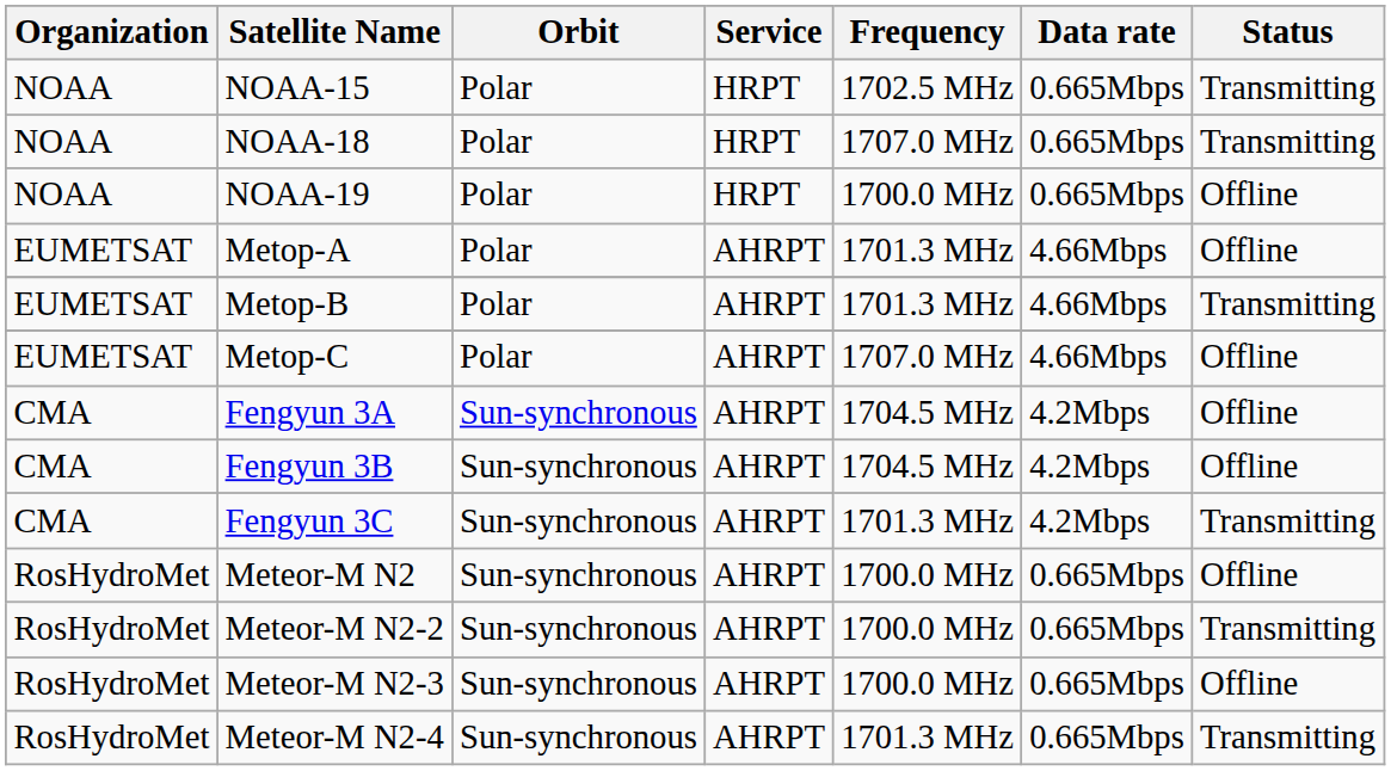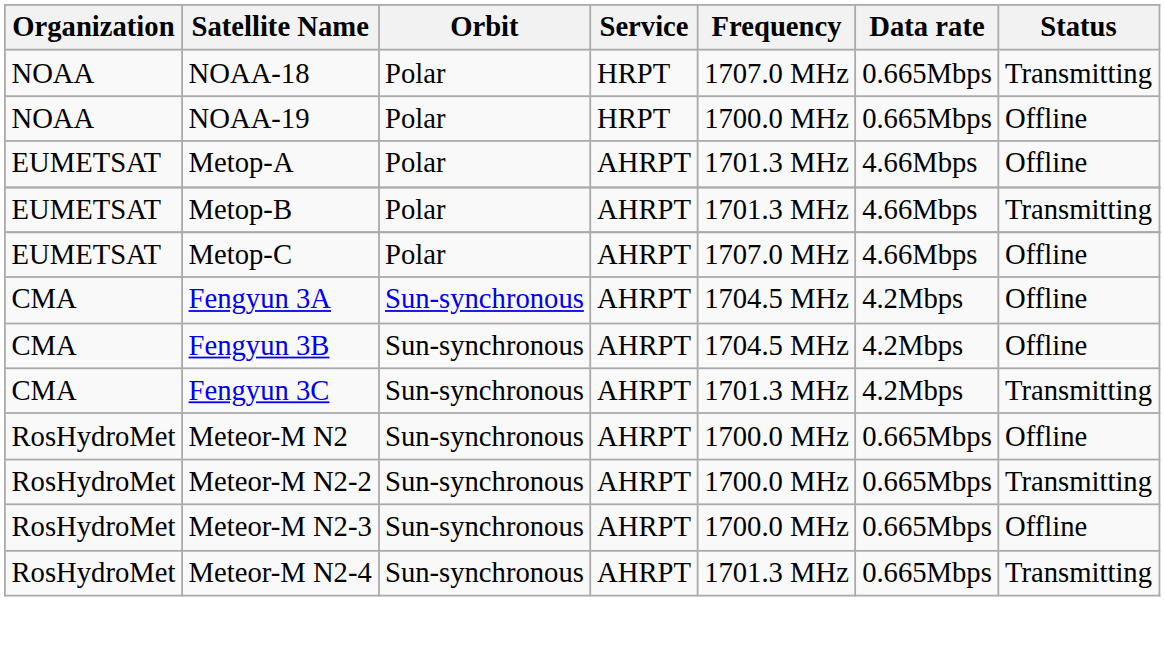- row: NOAA | NOAA-15 | Polar | HRPT | 1702.5 MHz | 0.665Mbps | Transmitting
